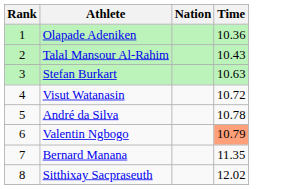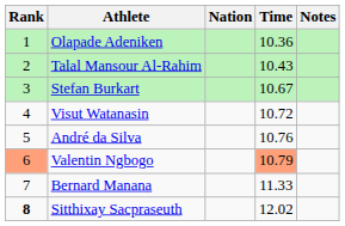+ column: Notes
Stefan Burkart | Time: 10.63 -> 10.67
André da Silva | Time: 10.78 -> 10.76
Valentin Ngbogo | Rank: no background -> lightsalmon background
Bernard Manana | Time: 11.35 -> 11.33
Sitthixay Sacpraseuth | Rank: normal -> bold
